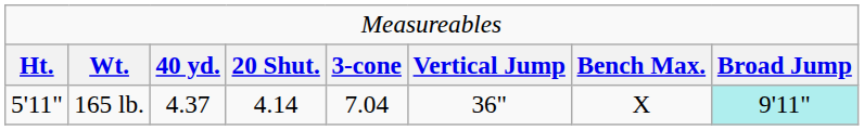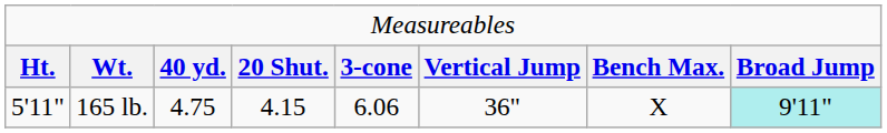165 lb. | column 3: 4.37 -> 4.75
165 lb. | column 4: 4.14 -> 4.15
165 lb. | column 5: 7.04 -> 6.06
